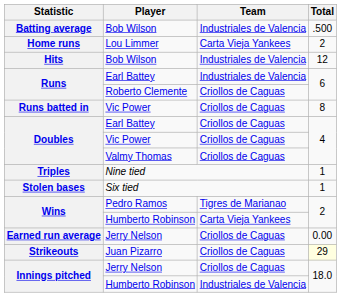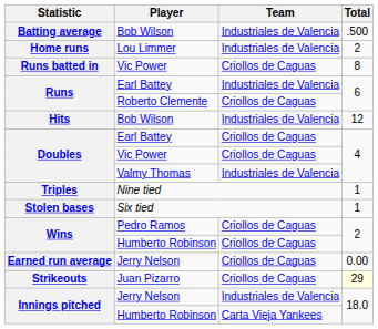Home runs | Team: Carta Vieja Yankees -> Industriales de Valencia
rows swapped: Runs batted in <-> Hits
Doubles / Valmy Thomas | Team: Criollos de Caguas -> Industriales de Valencia
Wins / Pedro Ramos | Team: Tigres de Marianao -> Criollos de Caguas
Wins / Humberto Robinson | Team: Carta Vieja Yankees -> Criollos de Caguas
Innings pitched / Jerry Nelson | Team: Criollos de Caguas -> Industriales de Valencia
Innings pitched / Humberto Robinson | Team: Industriales de Valencia -> Carta Vieja Yankees
